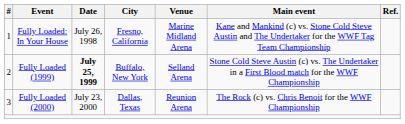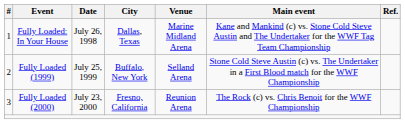Fully Loaded: In Your House | City: Fresno, California -> Dallas, Texas
Fully Loaded (1999) | Date: bold -> normal
Fully Loaded (2000) | City: Dallas, Texas -> Fresno, California
